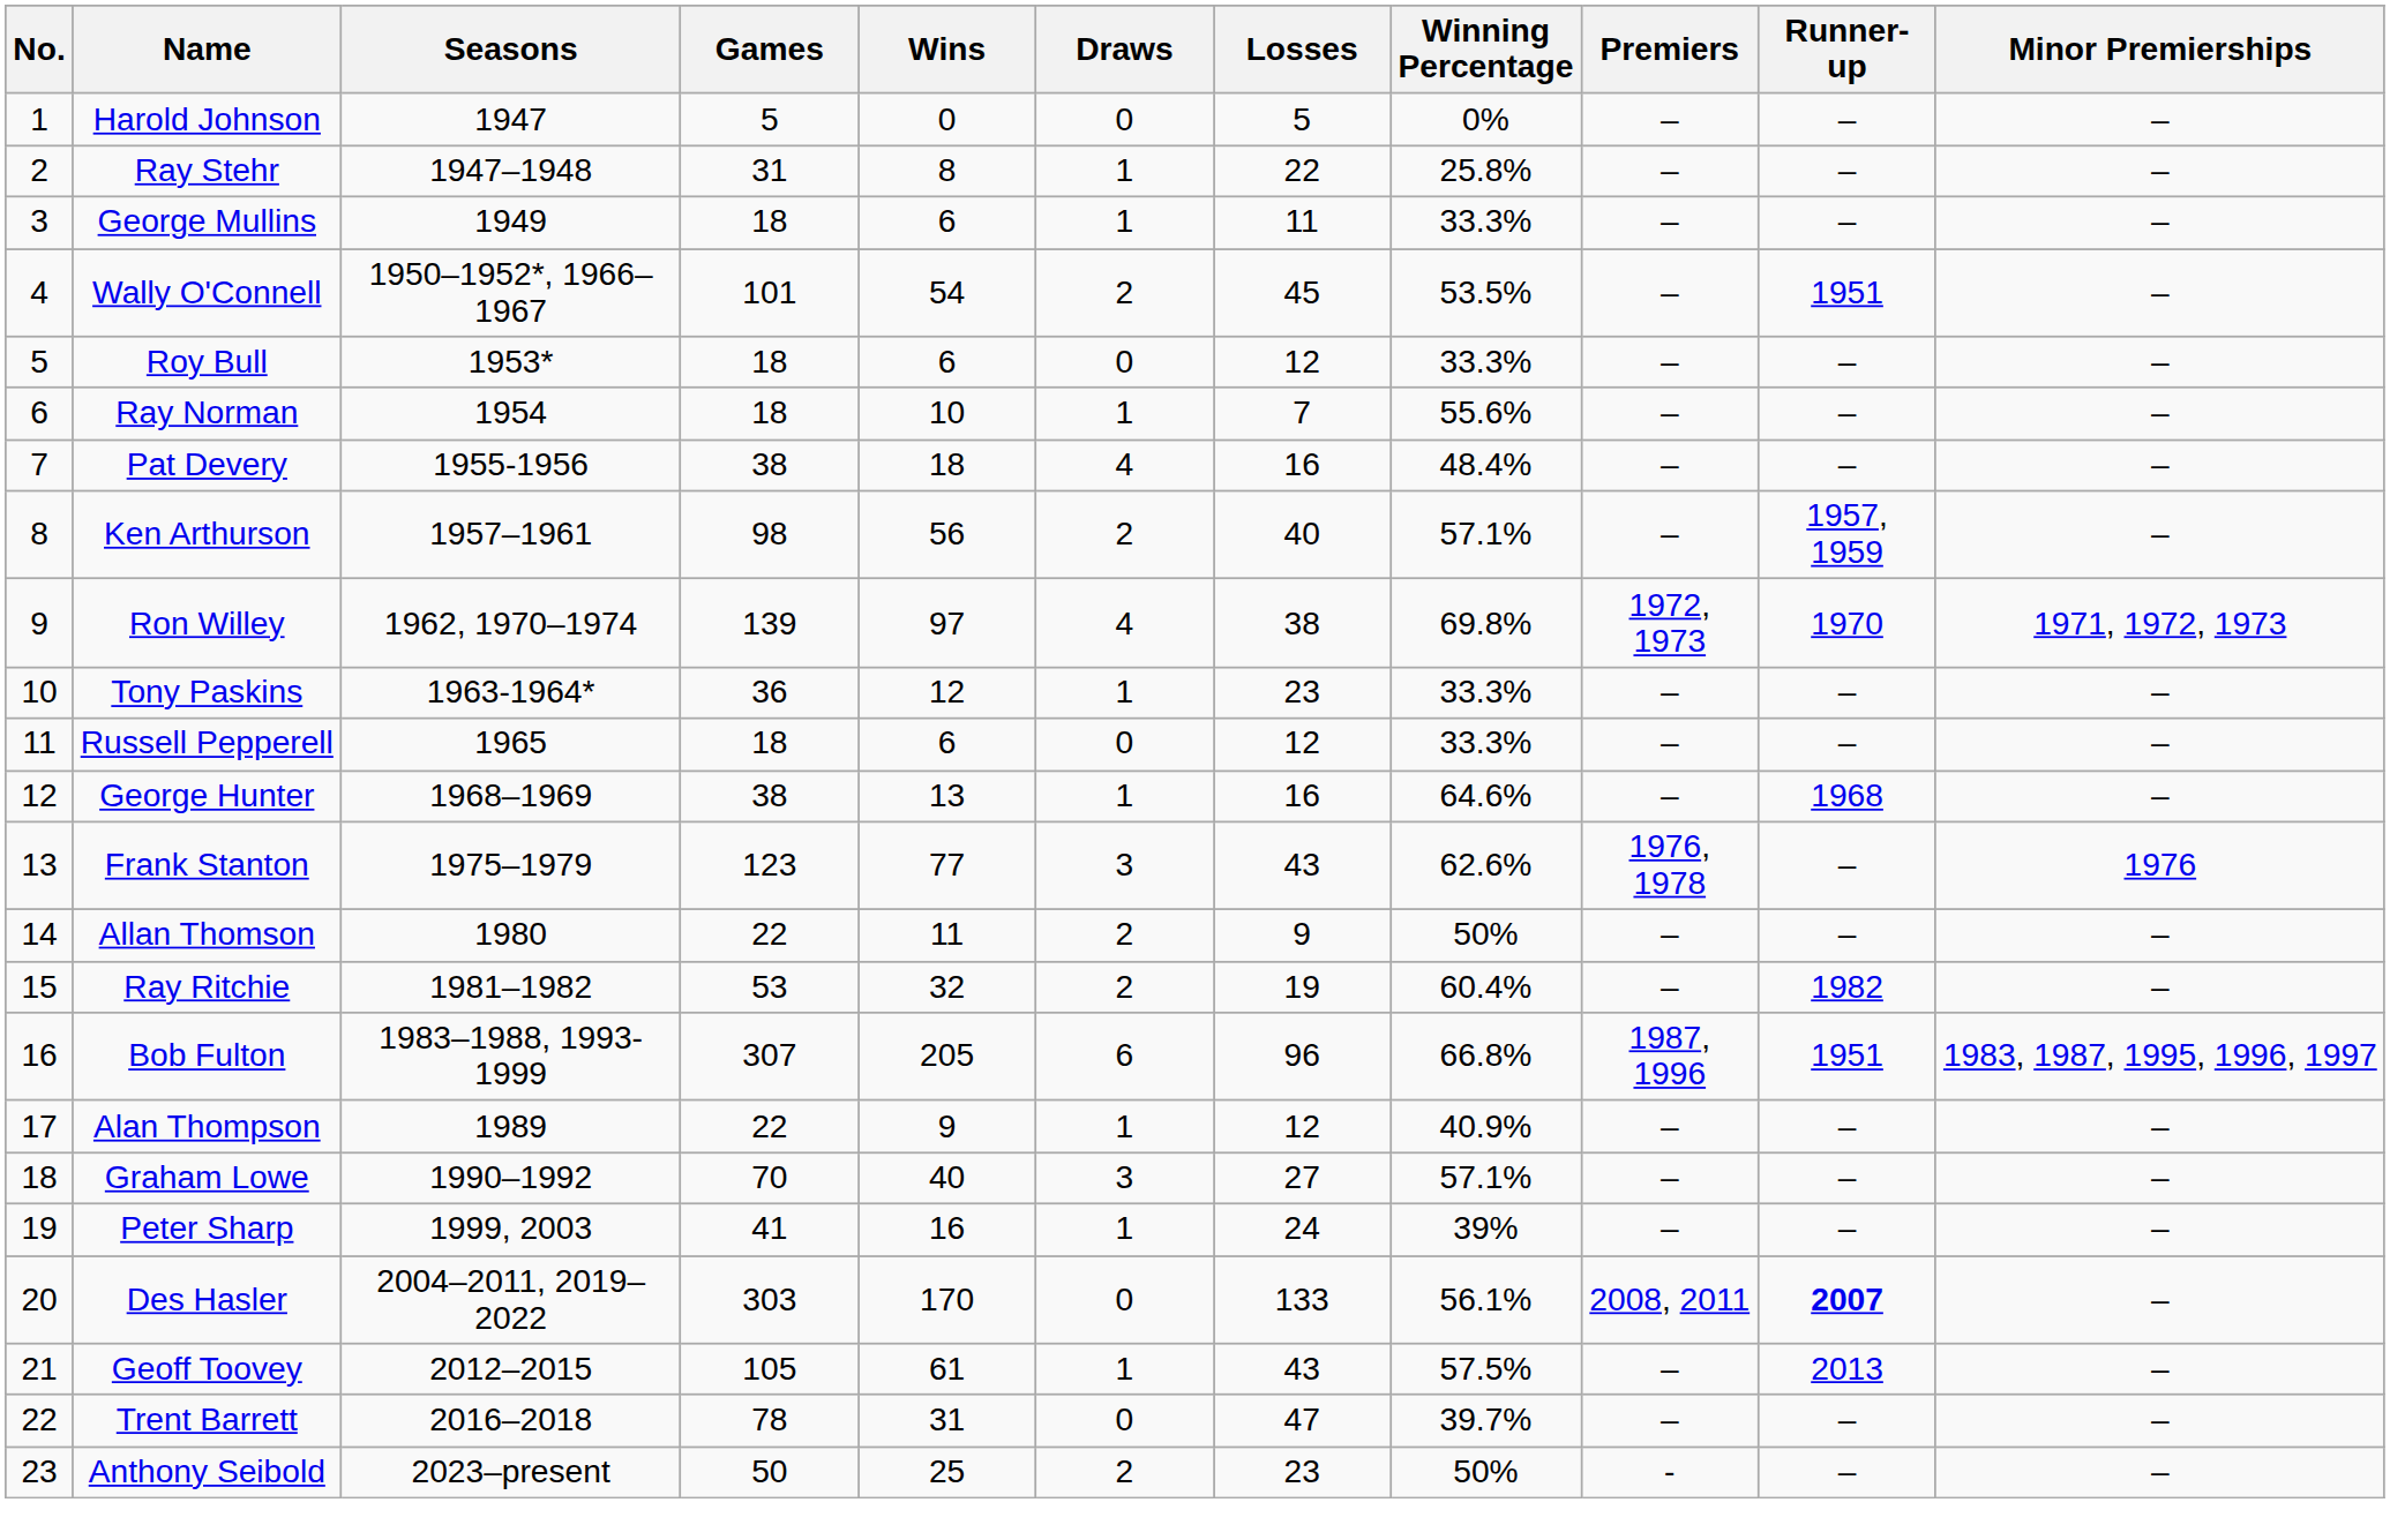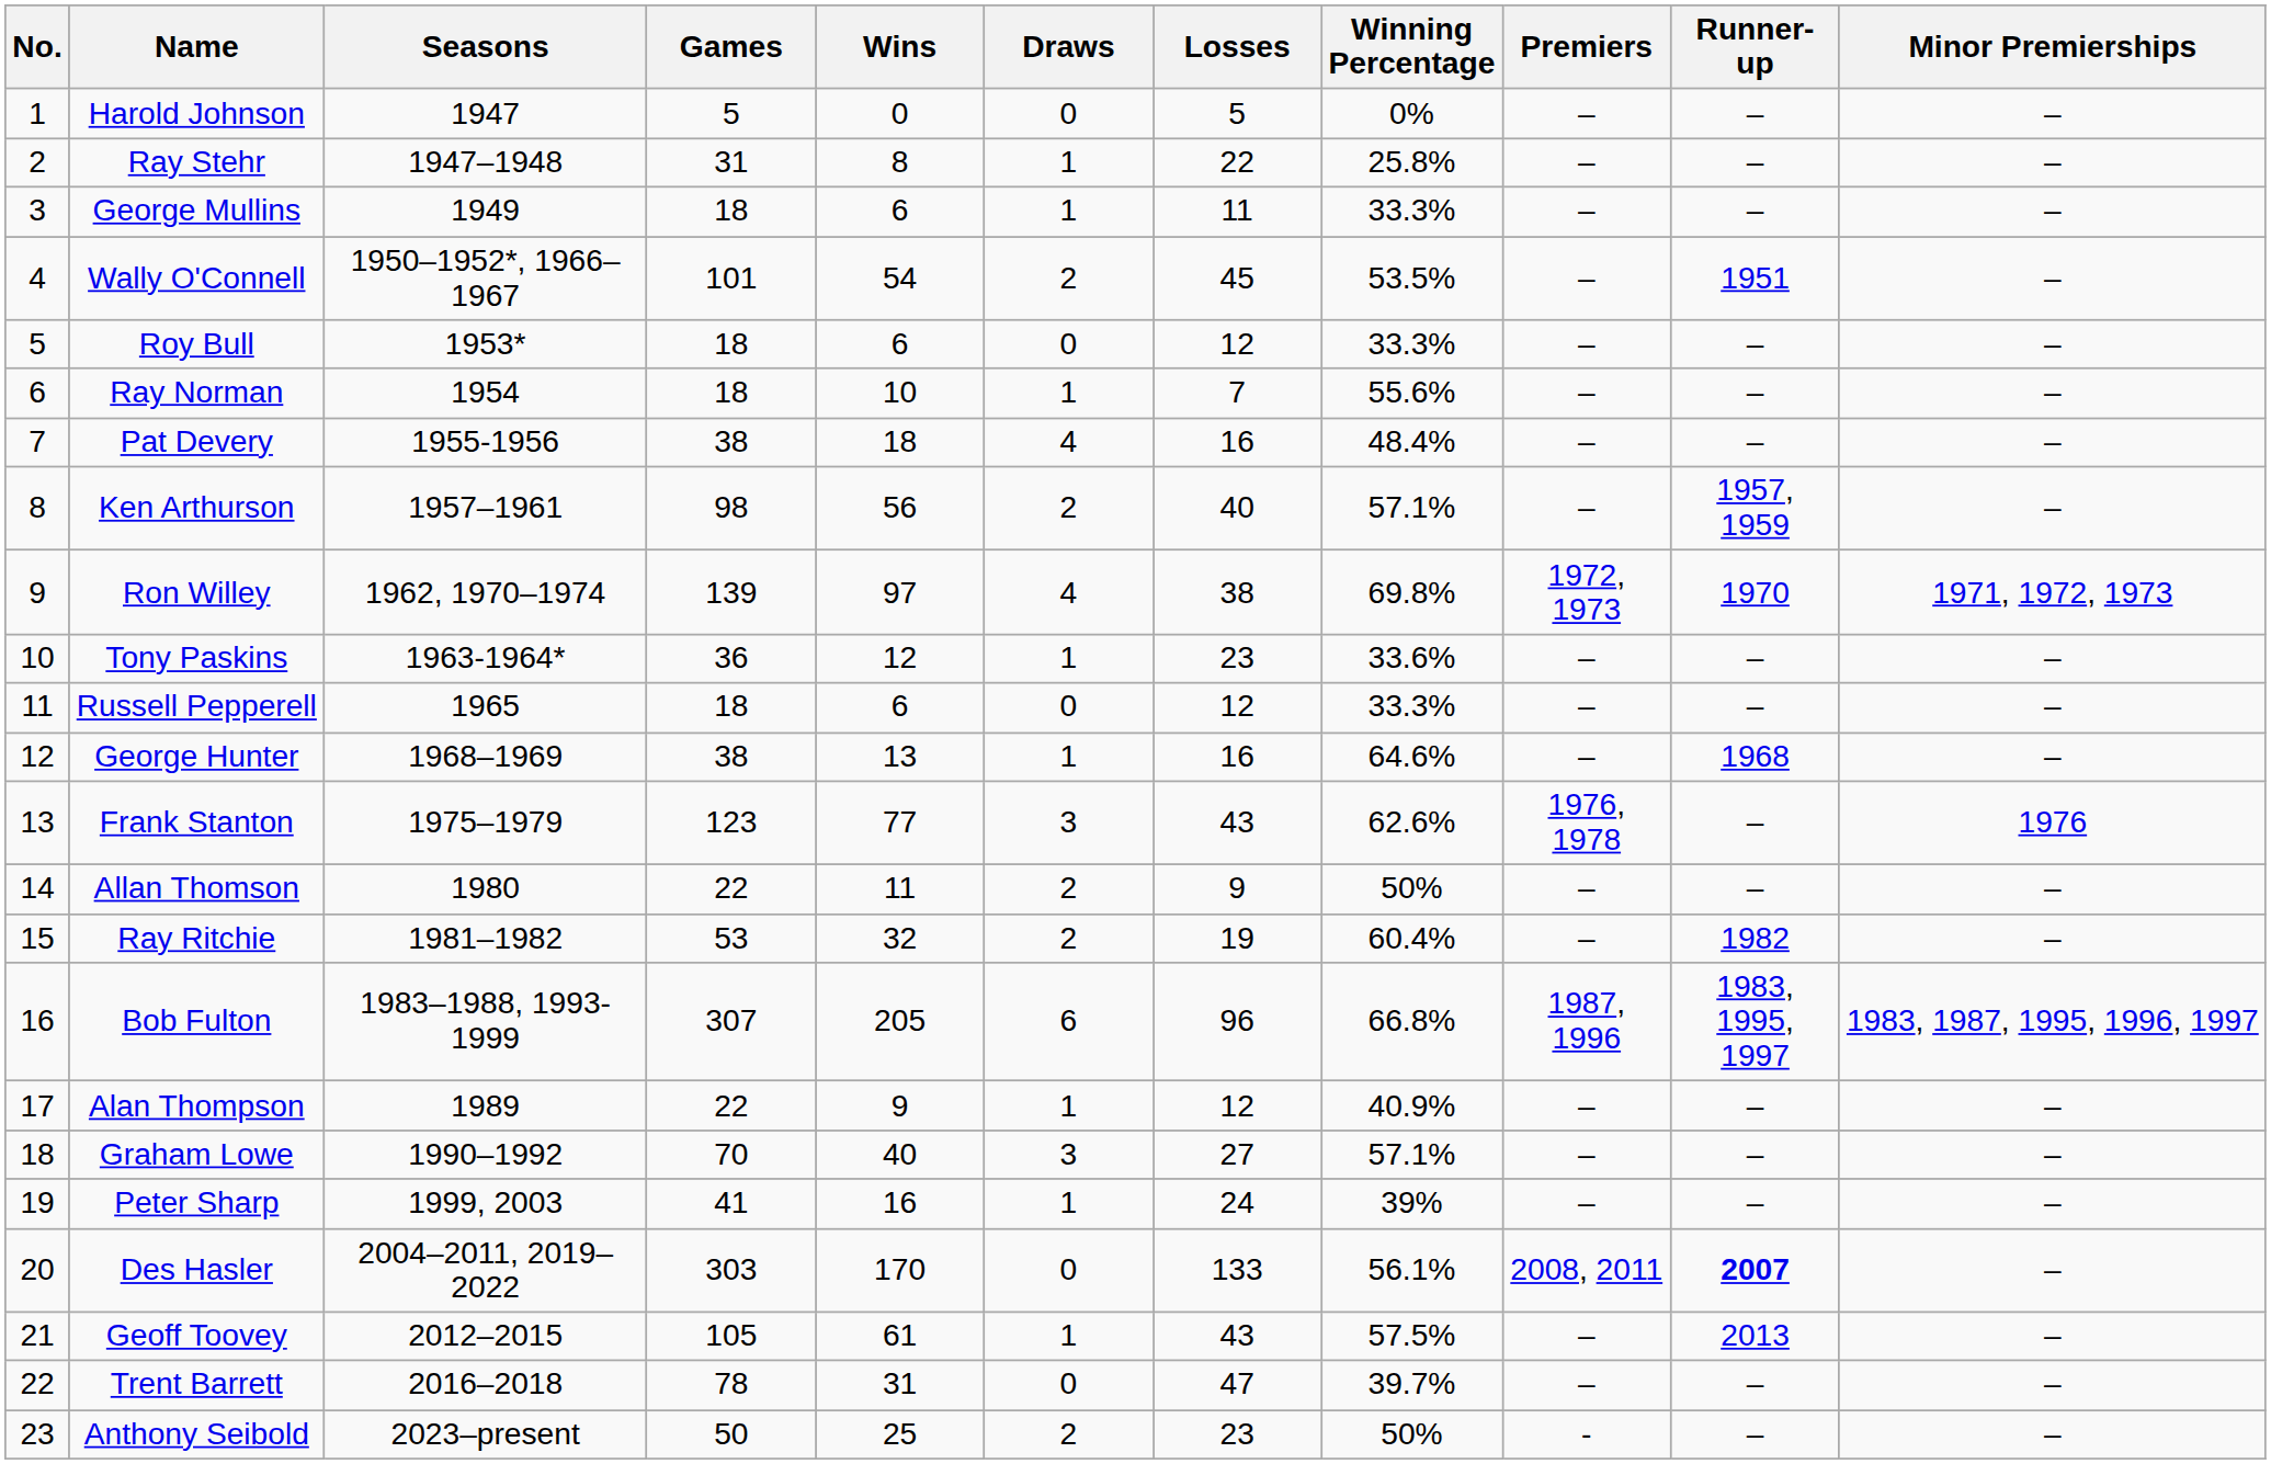Tony Paskins | Winning Percentage: 33.3% -> 33.6%
Bob Fulton | Runner-up: 1951 -> 1983, 1995, 1997
